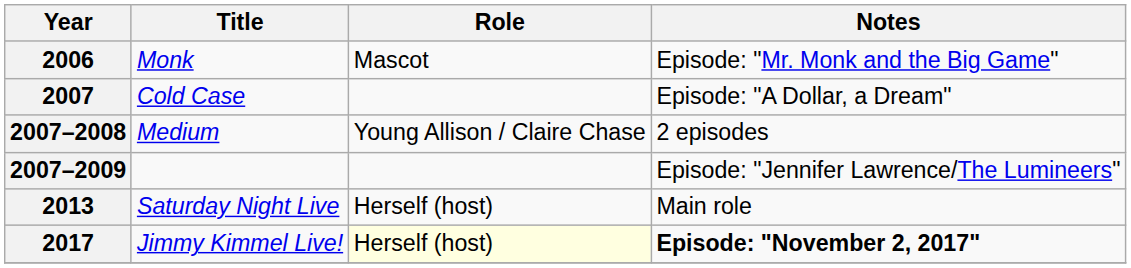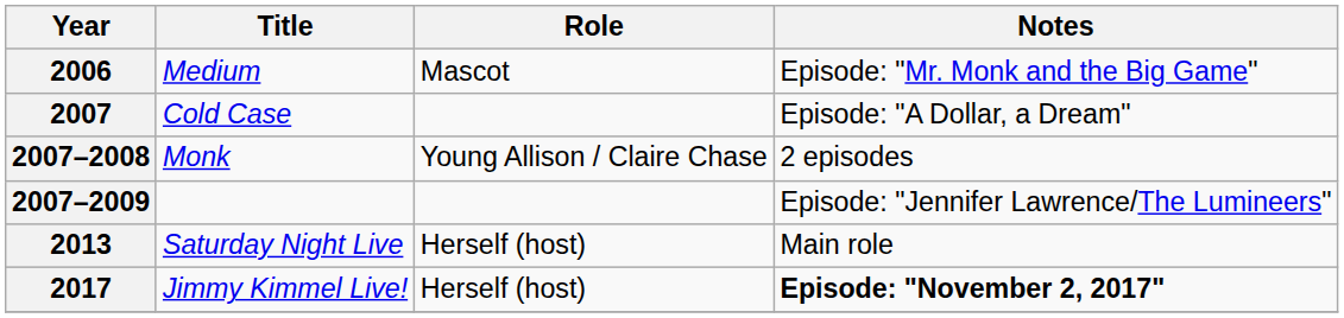2006 | Title: Monk -> Medium
2007–2008 | Title: Medium -> Monk
2017 | Role: lightyellow background -> no background
